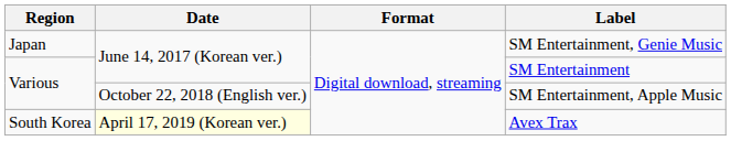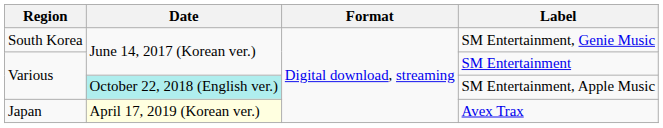SM Entertainment, Genie Music | Region: Japan -> South Korea
SM Entertainment, Apple Music | Date: no background -> paleturquoise background
Avex Trax | Region: South Korea -> Japan
